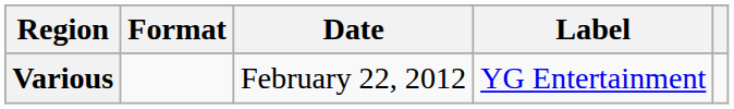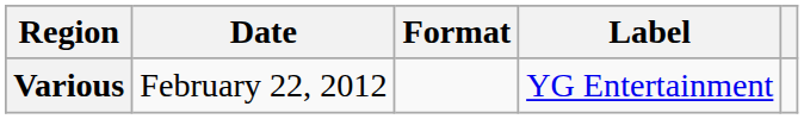columns swapped: Date <-> Format
